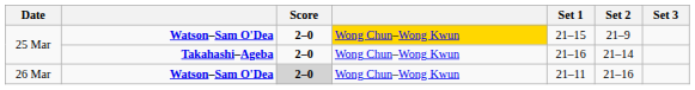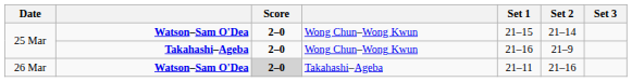25 Mar / Watson–Sam O'Dea | column 4: gold background -> no background
25 Mar / Watson–Sam O'Dea | Set 2: 21–9 -> 21–14
25 Mar / Takahashi–Ageba | Set 2: 21–14 -> 21–9
26 Mar | column 4: Wong Chun–Wong Kwun -> Takahashi–Ageba
